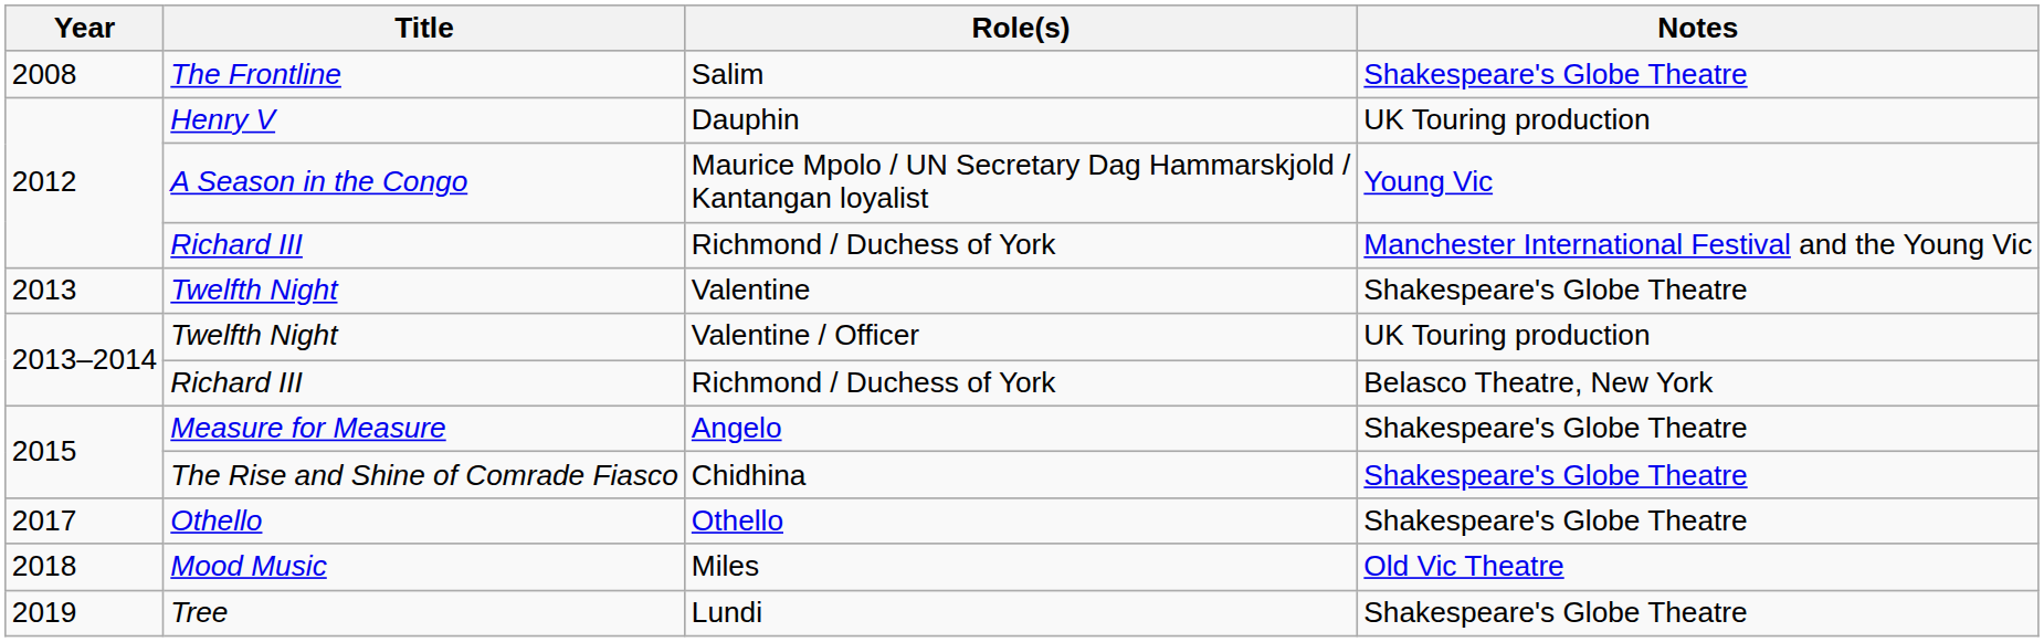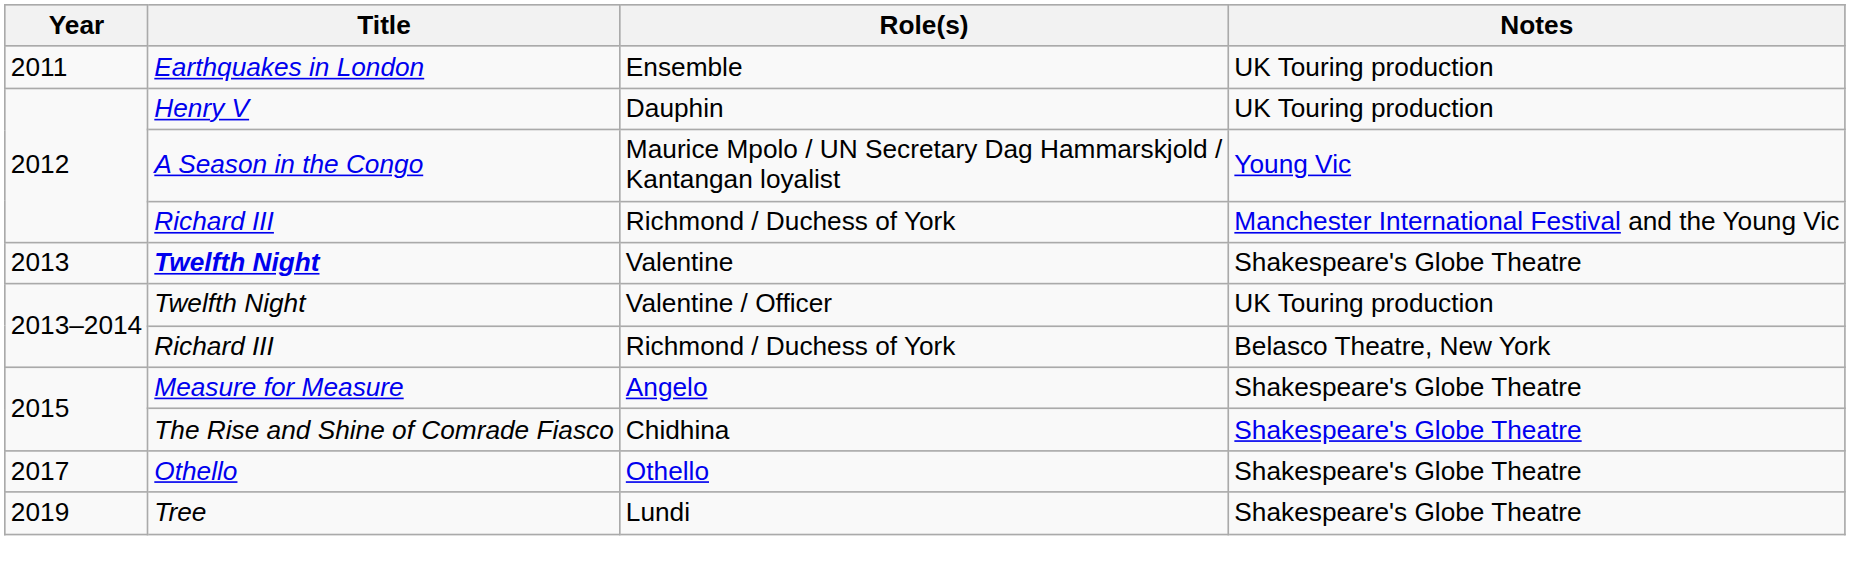- row: 2008 | The Frontline | Salim | Shakespeare's Globe Theatre
+ row: 2011 | Earthquakes in London | Ensemble | UK Touring production
Valentine | Title: normal -> bold
- row: 2018 | Mood Music | Miles | Old Vic Theatre
